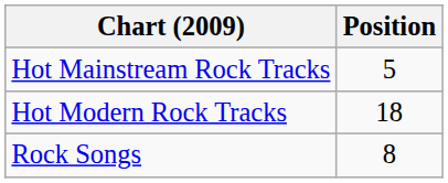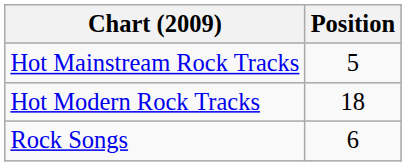Rock Songs | Position: 8 -> 6
